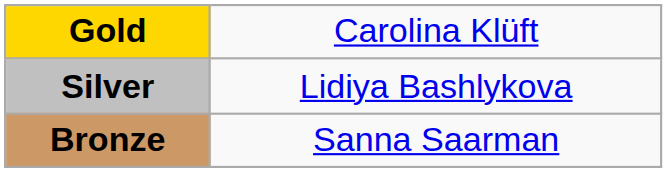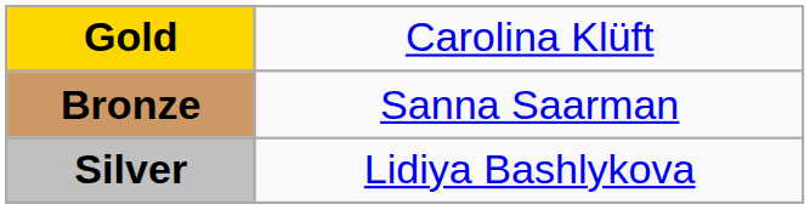rows swapped: Silver <-> Bronze
